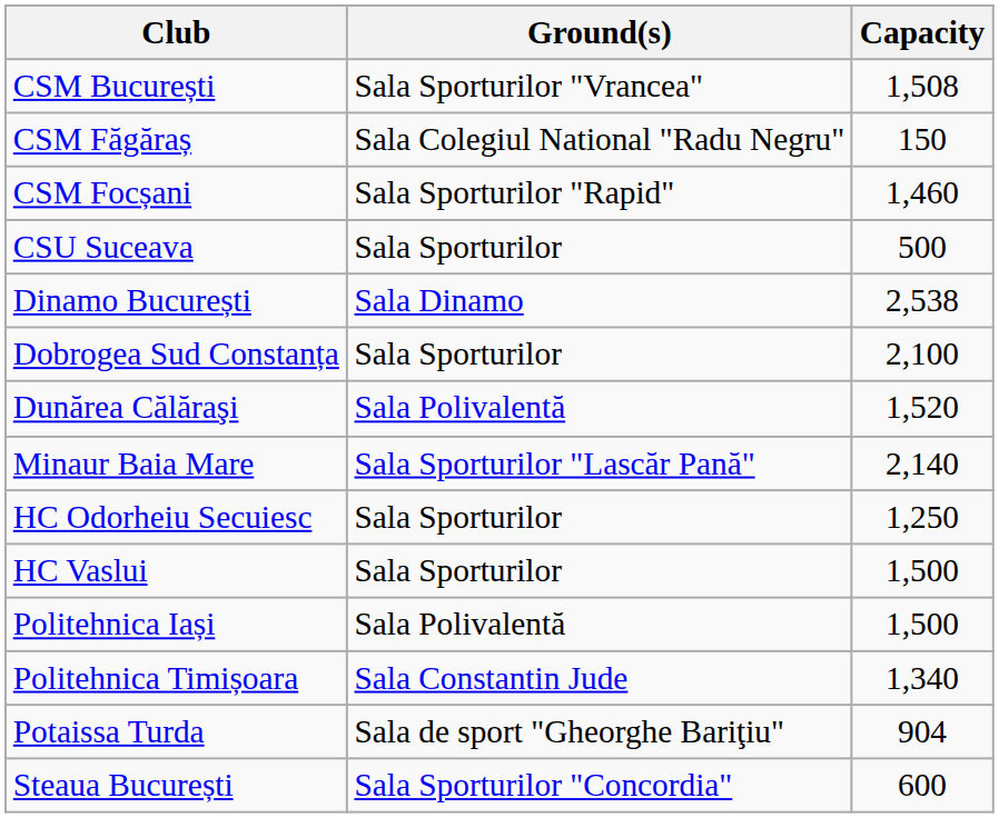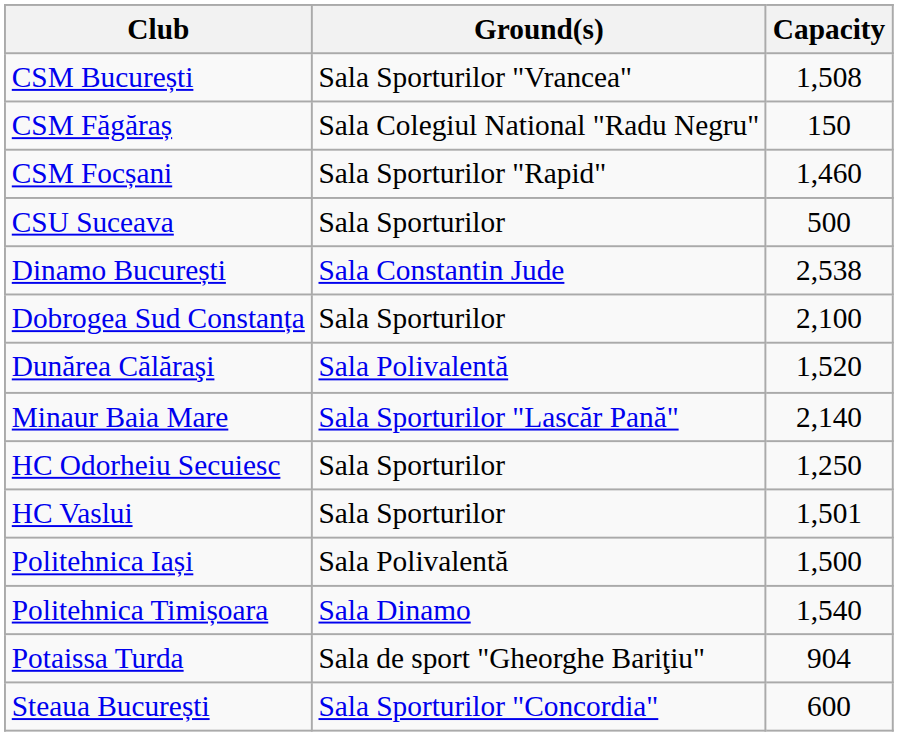Dinamo București | Ground(s): Sala Dinamo -> Sala Constantin Jude
HC Vaslui | Capacity: 1,500 -> 1,501
Politehnica Timișoara | Ground(s): Sala Constantin Jude -> Sala Dinamo
Politehnica Timișoara | Capacity: 1,340 -> 1,540
